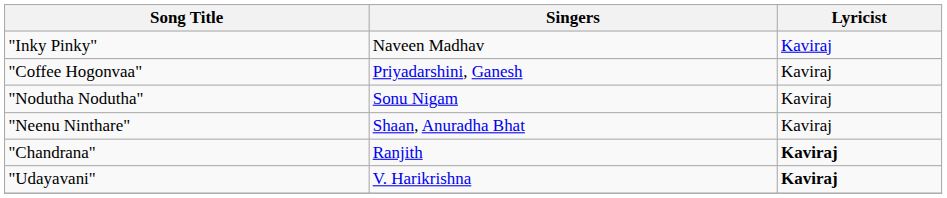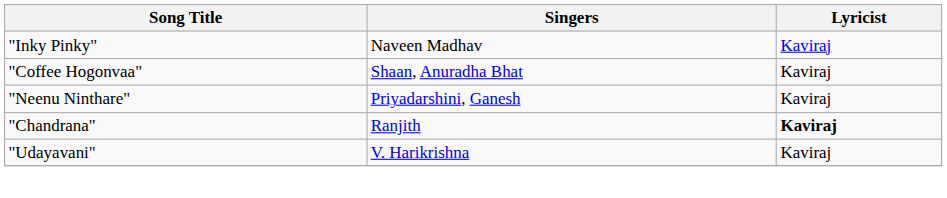"Coffee Hogonvaa" | Singers: Priyadarshini, Ganesh -> Shaan, Anuradha Bhat
- row: "Nodutha Nodutha" | Sonu Nigam | Kaviraj
"Neenu Ninthare" | Singers: Shaan, Anuradha Bhat -> Priyadarshini, Ganesh
"Udayavani" | Lyricist: bold -> normal
